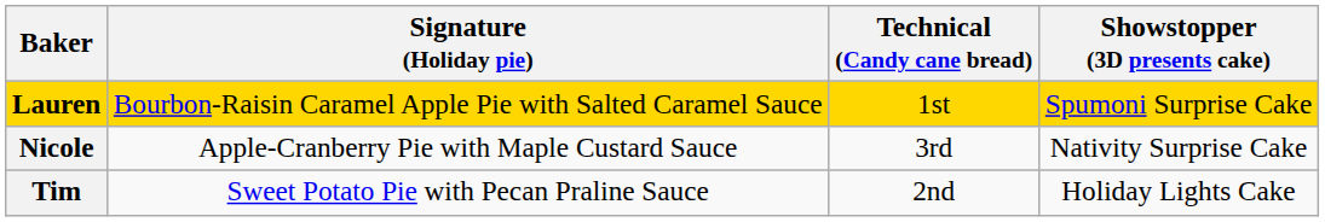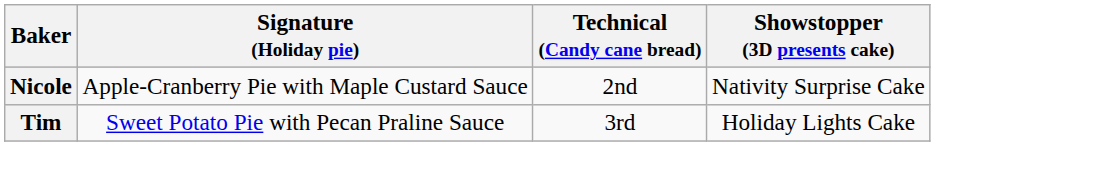- row: Lauren | Bourbon-Raisin Caramel Apple Pie with Salted Caramel Sauce | 1st | Spumoni Surprise Cake
Nicole | Technical (Candy cane bread): 3rd -> 2nd
Tim | Technical (Candy cane bread): 2nd -> 3rd
